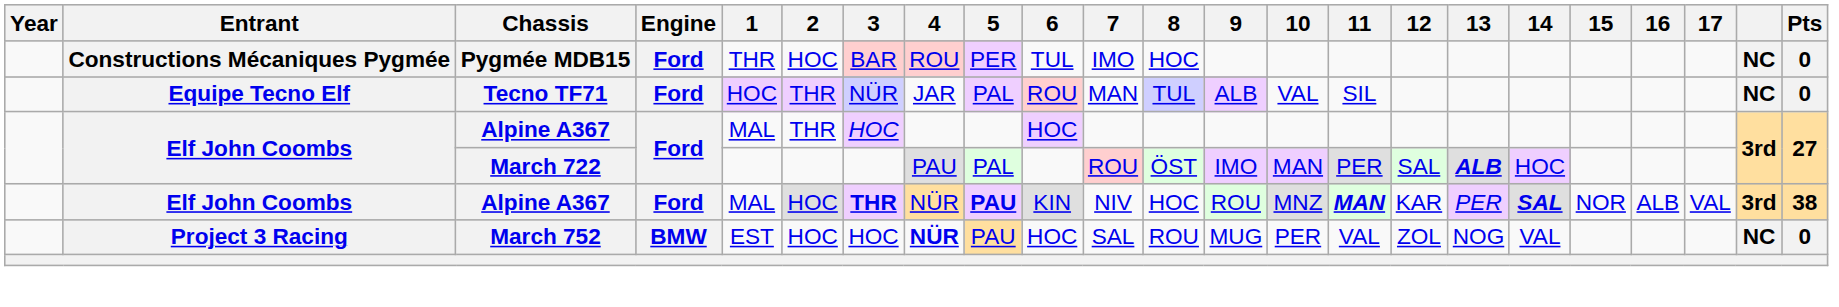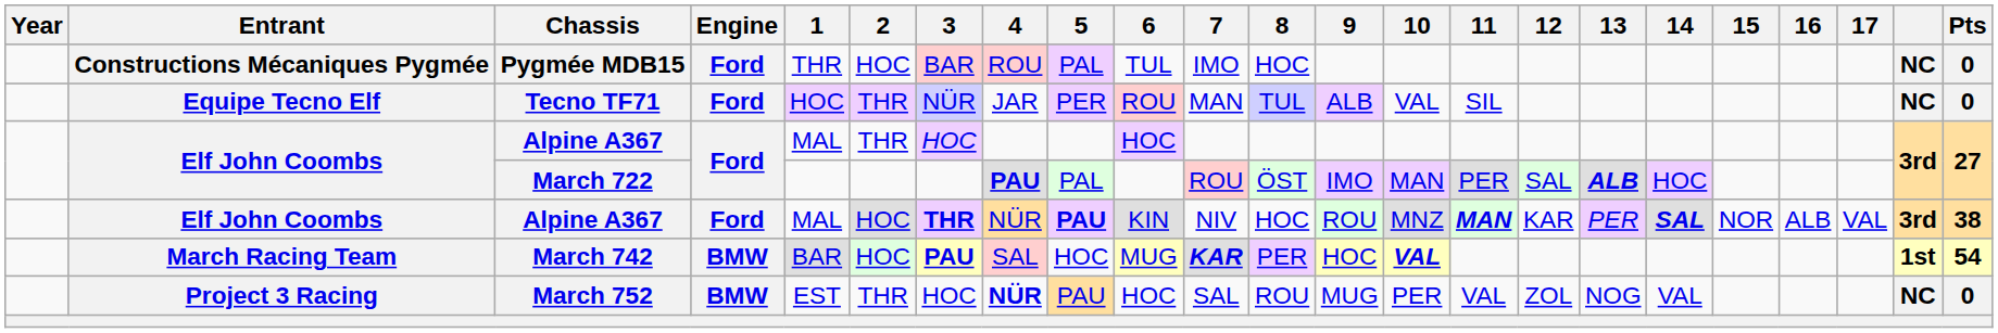Pygmée MDB15 | 5: PER -> PAL
Tecno TF71 | 5: PAL -> PER
March 722 | 4: normal -> bold
+ row: March Racing Team | March 742 | BMW | BAR | HOC | PAU | SAL | HOC | MUG | KAR | PER | HOC | VAL | 1st | 54
March 752 | 2: HOC -> THR
